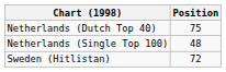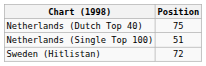Netherlands (Single Top 100) | Position: 48 -> 51
